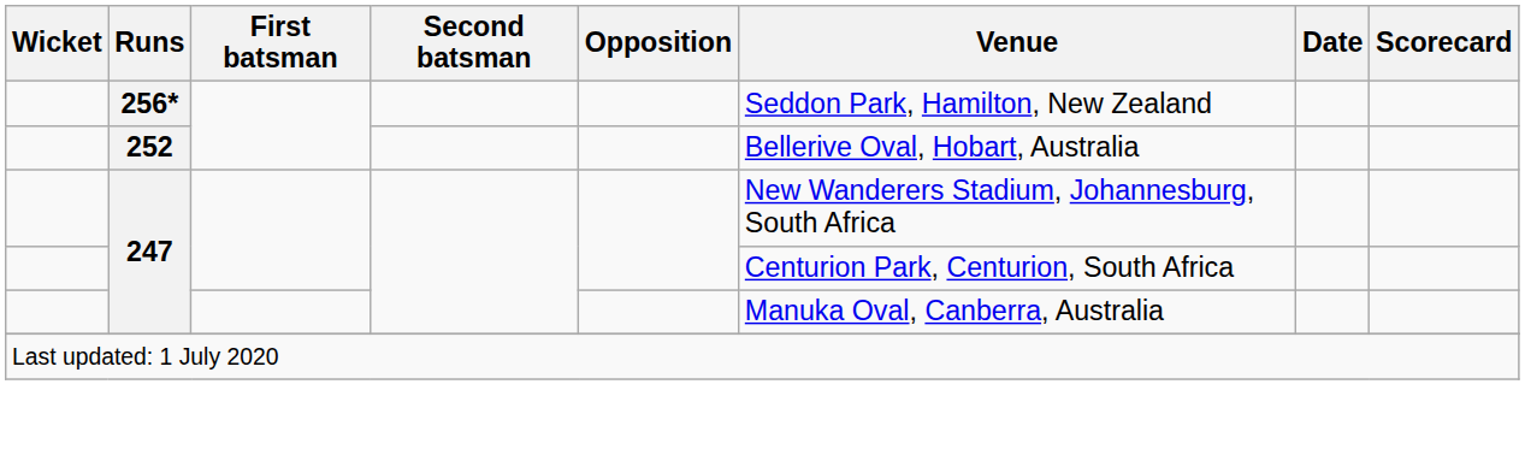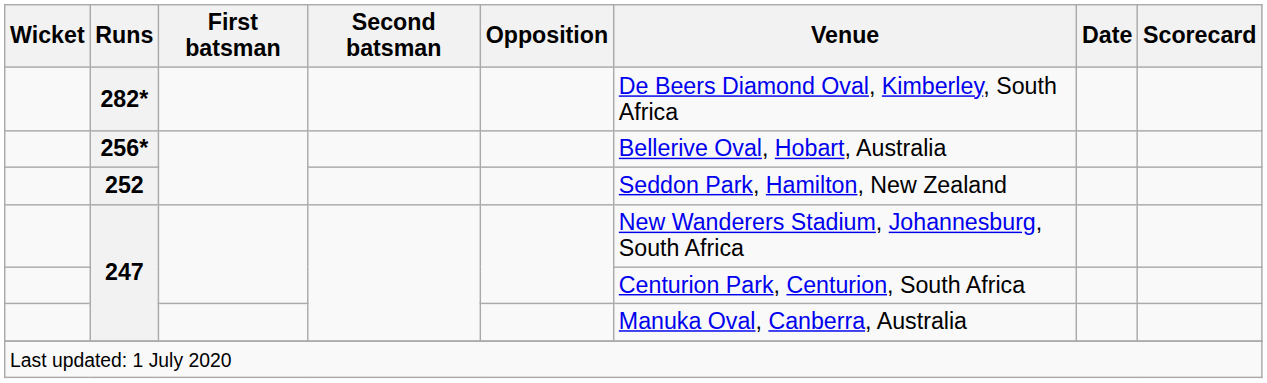+ row: 282* | De Beers Diamond Oval, Kimberley, South Africa
256* | Venue: Seddon Park, Hamilton, New Zealand -> Bellerive Oval, Hobart, Australia
252 | Venue: Bellerive Oval, Hobart, Australia -> Seddon Park, Hamilton, New Zealand
